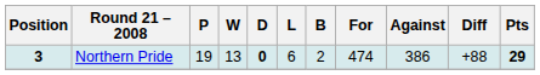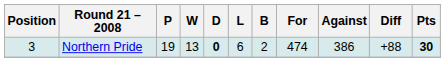Northern Pride | Position: bold -> normal
Northern Pride | Pts: 29 -> 30
